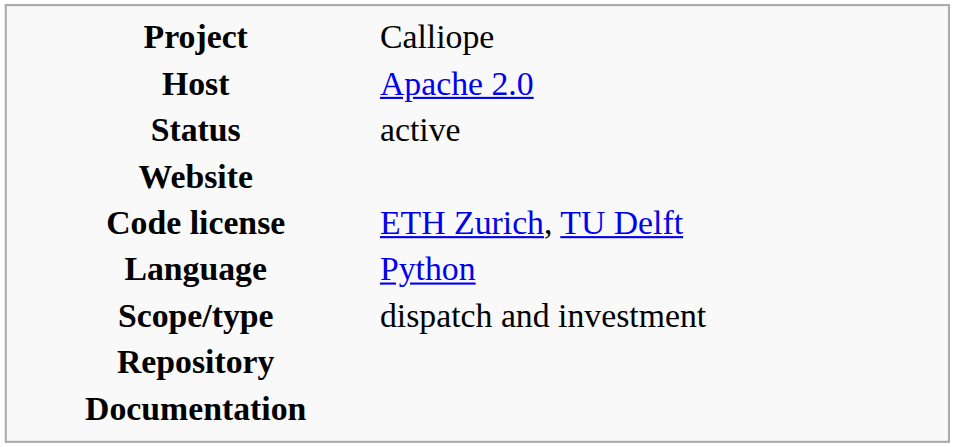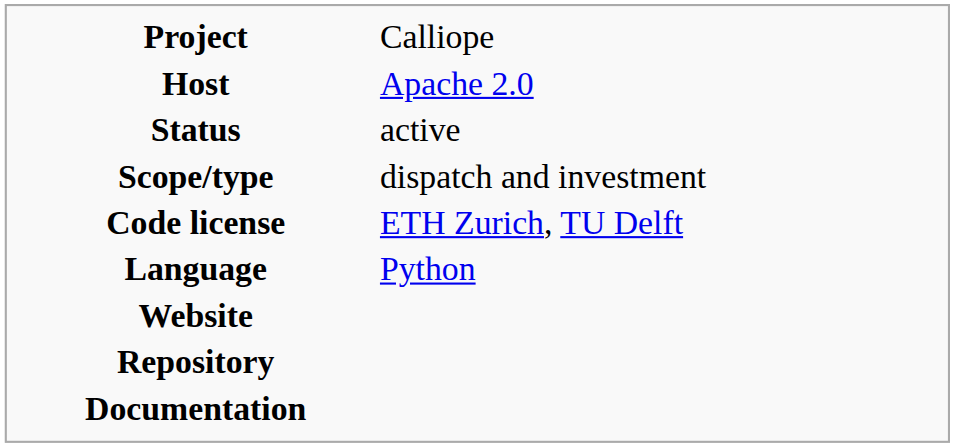rows swapped: Scope/type <-> Website
